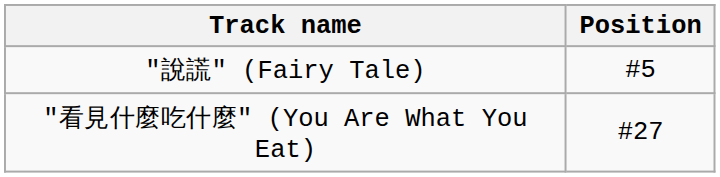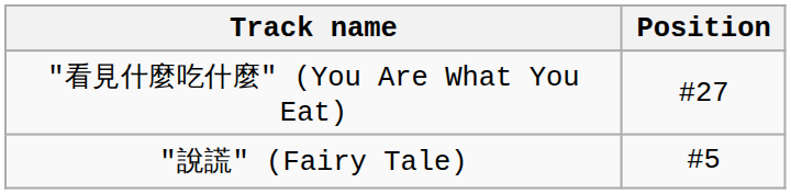rows swapped: "說謊" (Fairy Tale) <-> "看見什麼吃什麼" (You Are What You Eat)
